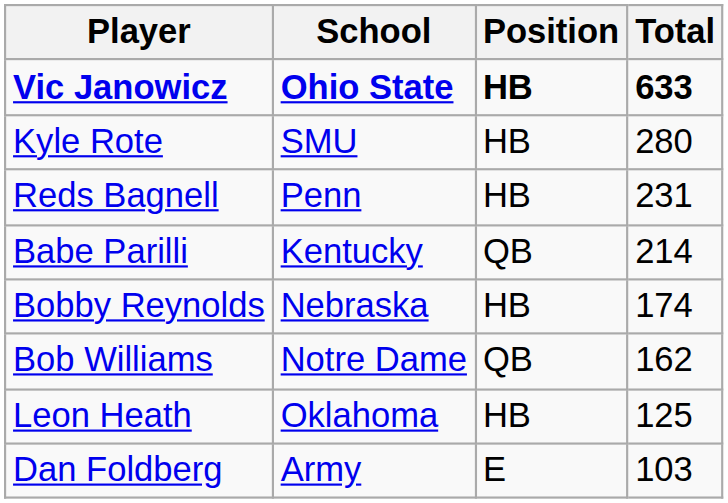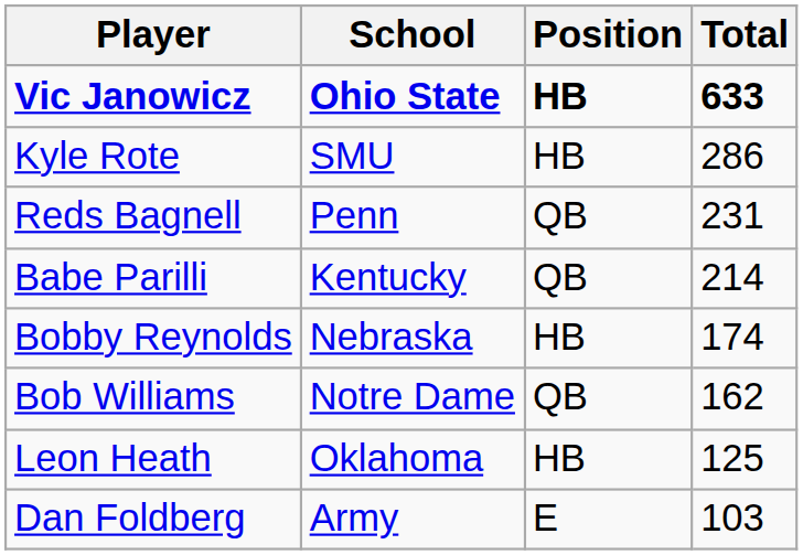Kyle Rote | Total: 280 -> 286
Reds Bagnell | Position: HB -> QB
